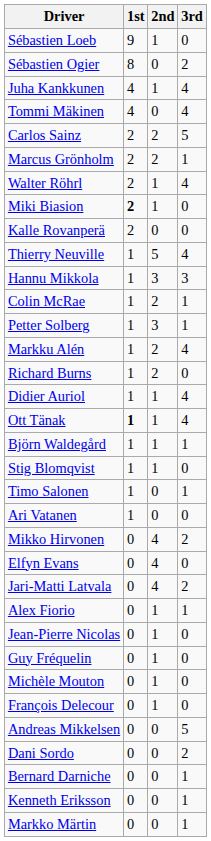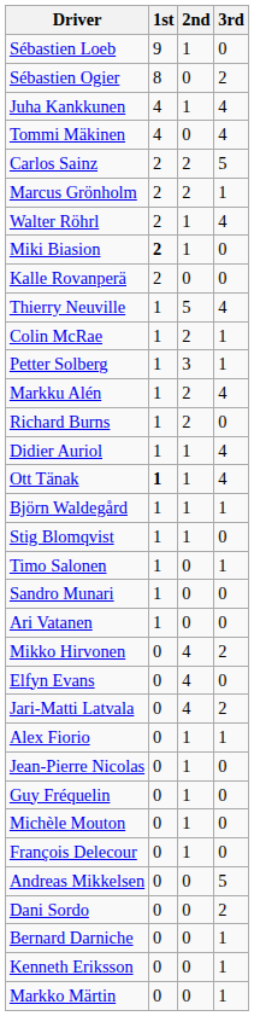- row: Hannu Mikkola | 1 | 3 | 3
+ row: Sandro Munari | 1 | 0 | 0
